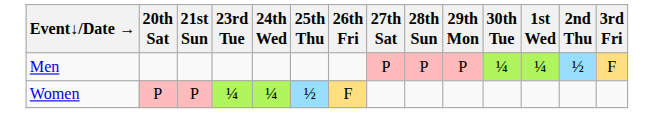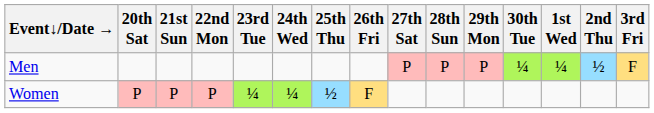+ column: 22nd Mon | P
